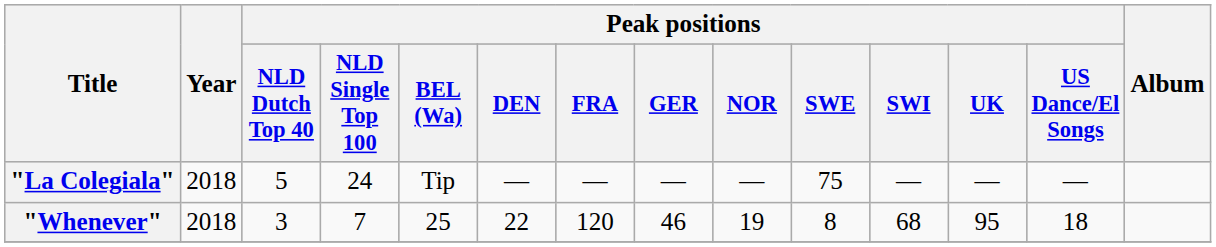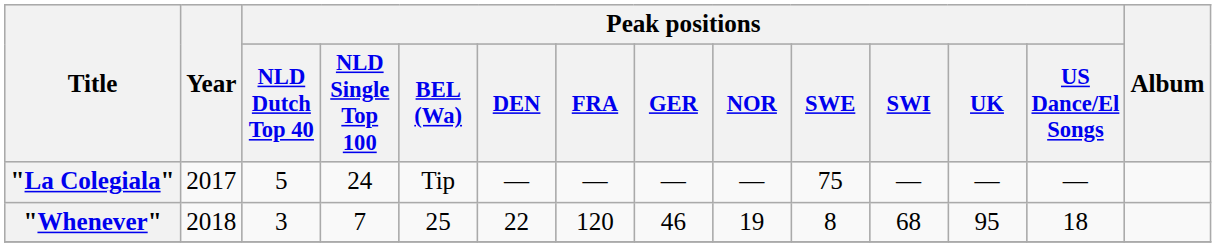"La Colegiala" | Year: 2018 -> 2017
